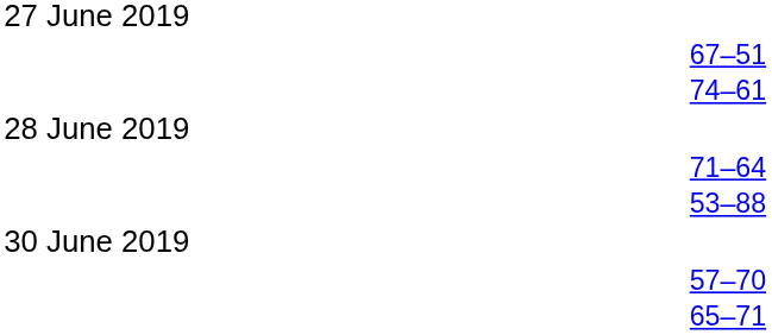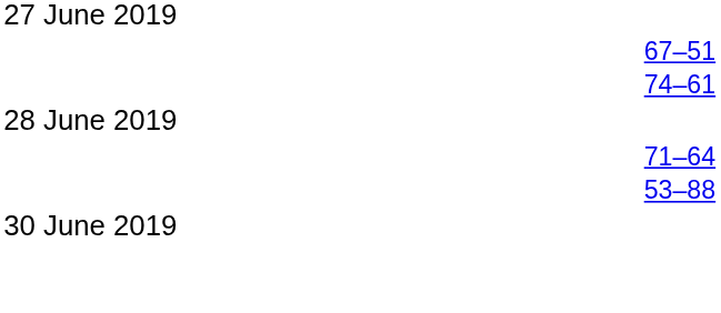- row: 57–70
- row: 65–71
